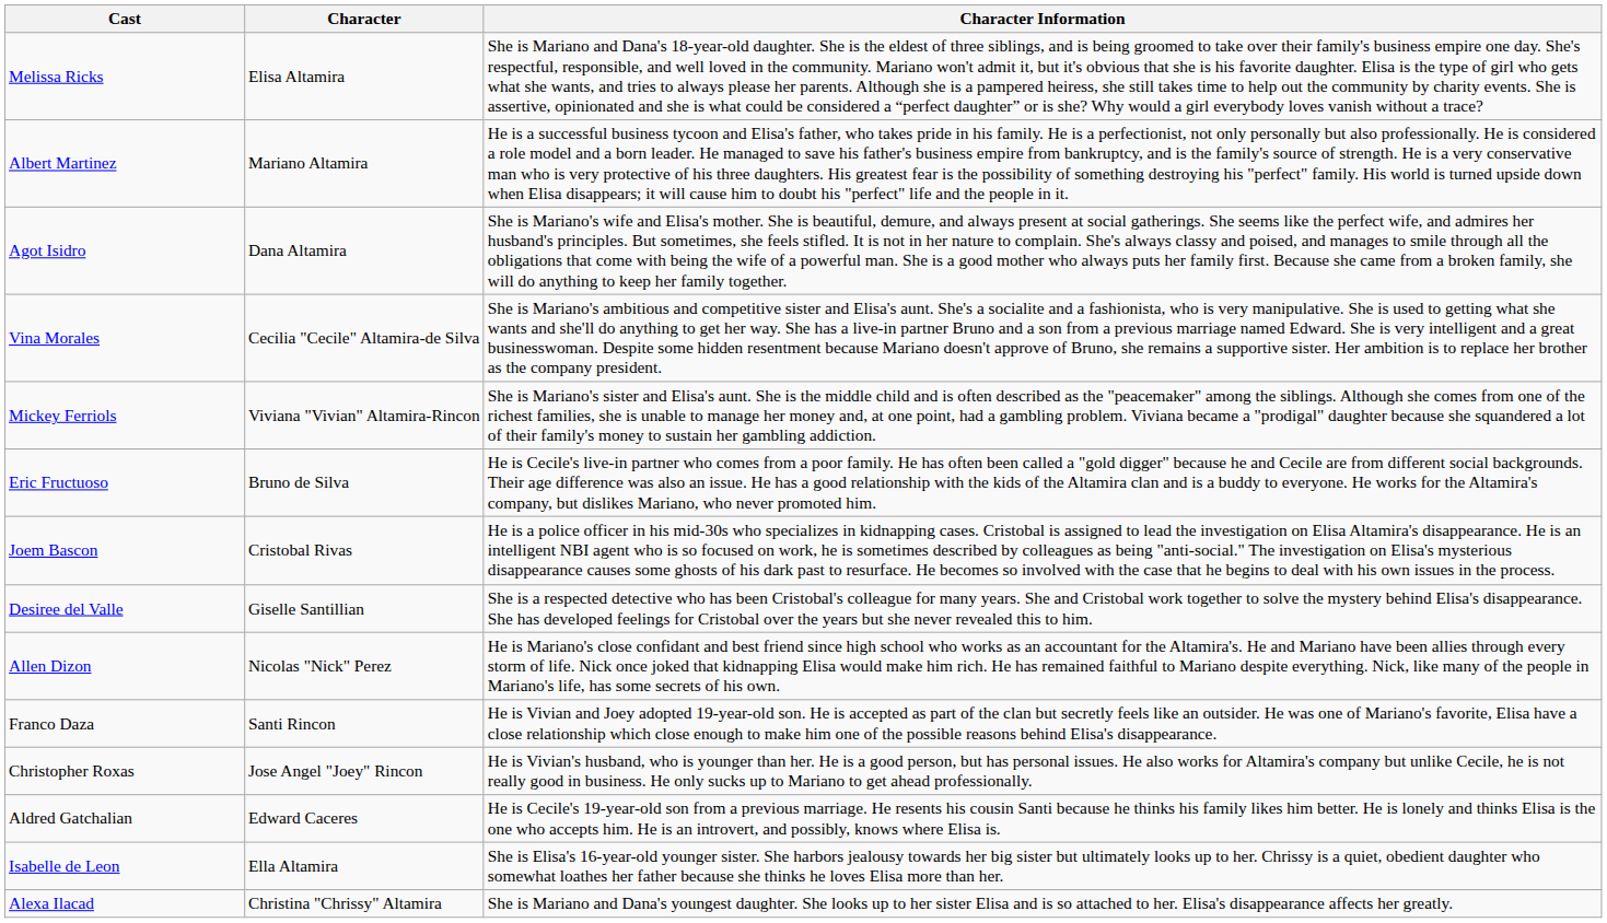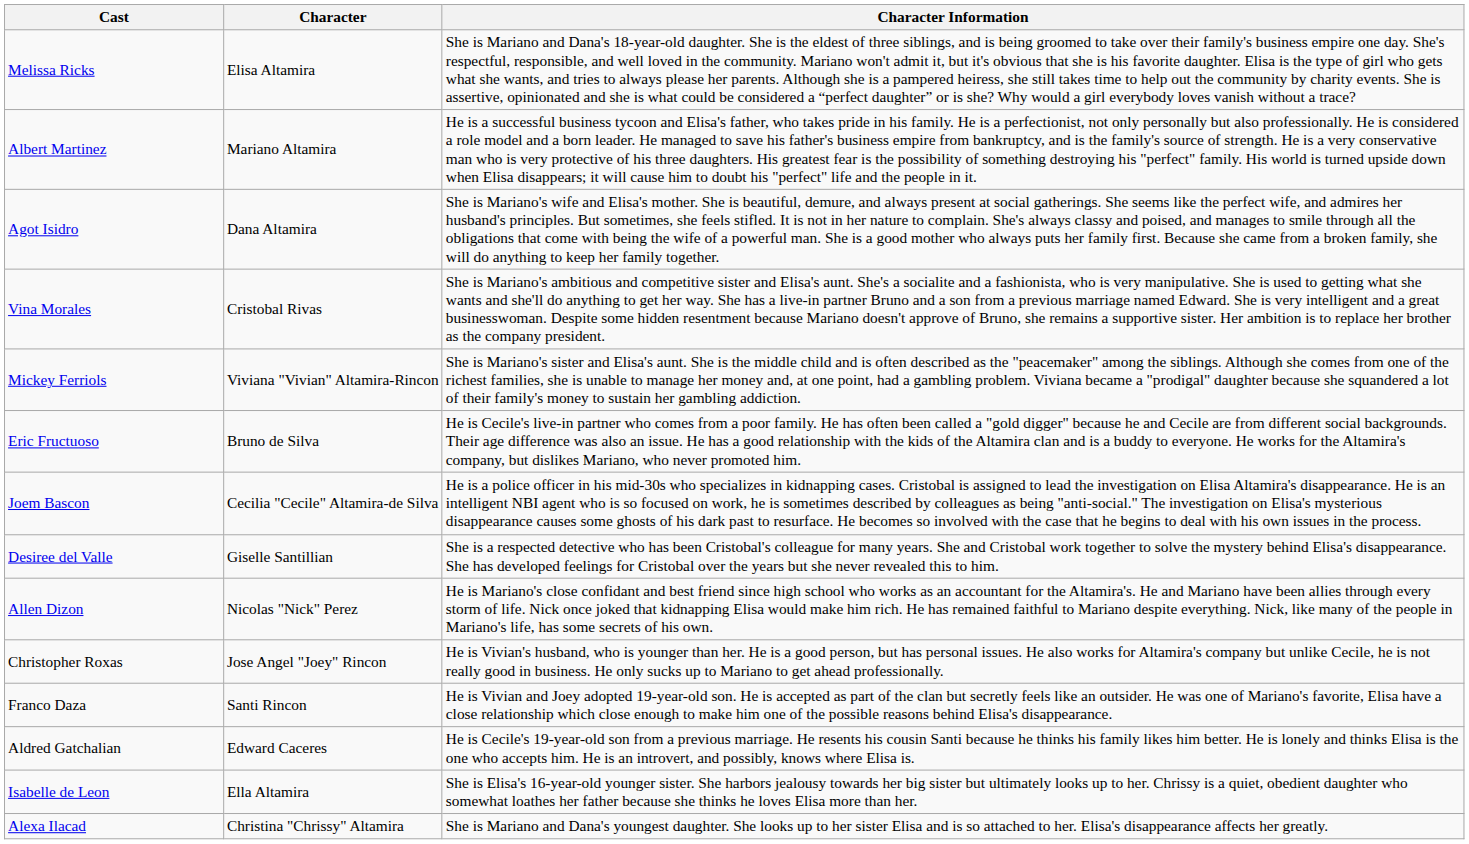Vina Morales | Character: Cecilia "Cecile" Altamira-de Silva -> Cristobal Rivas
Joem Bascon | Character: Cristobal Rivas -> Cecilia "Cecile" Altamira-de Silva
rows swapped: Christopher Roxas <-> Franco Daza
